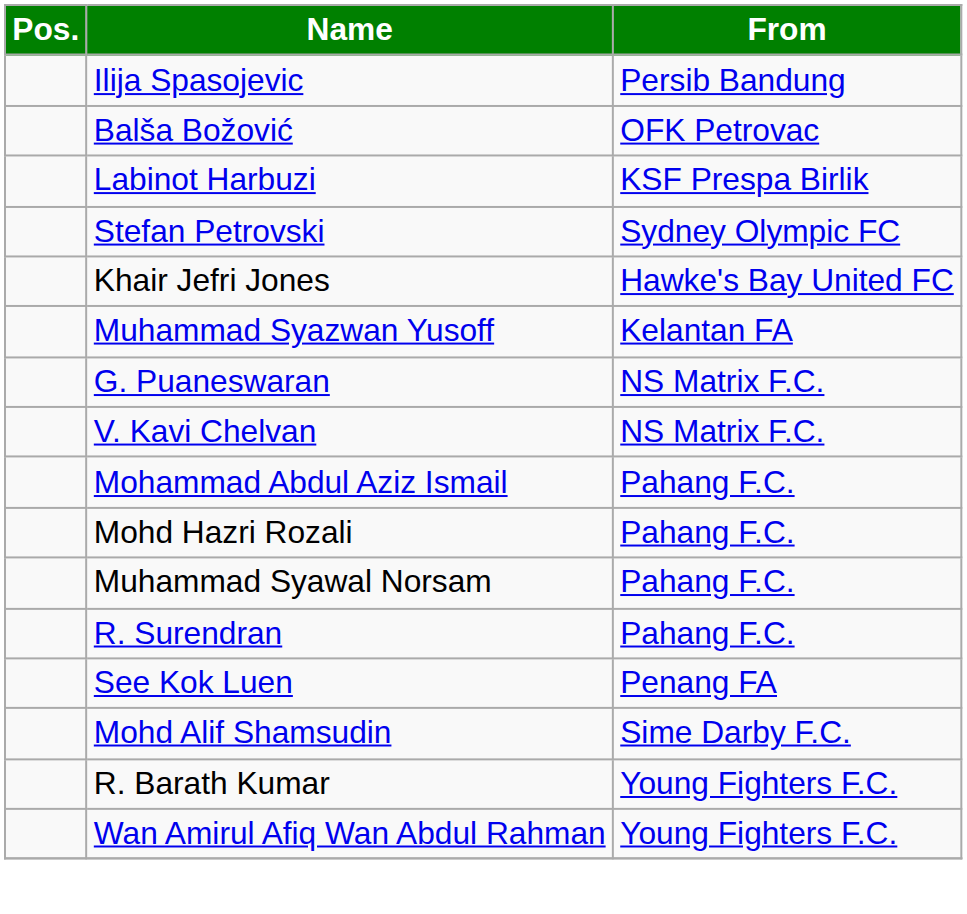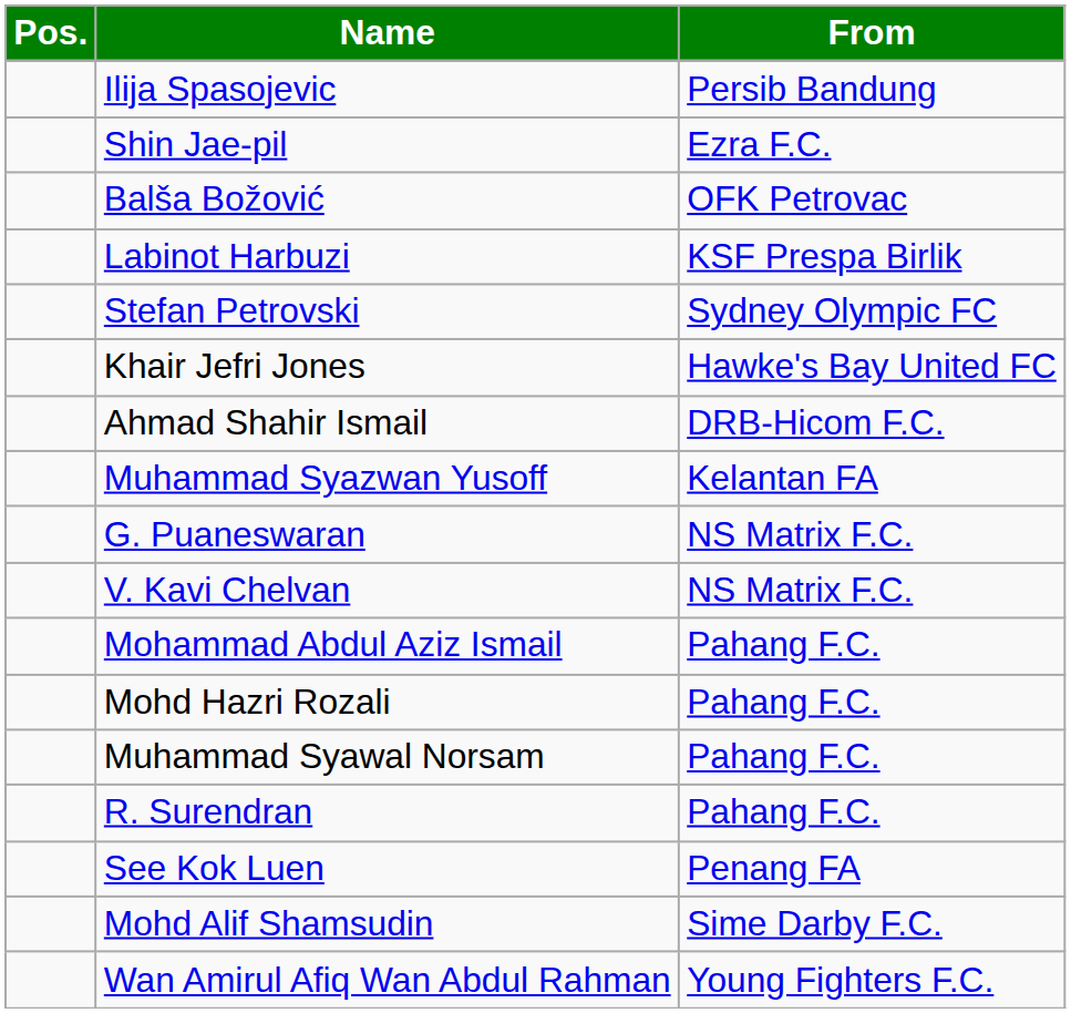+ row: Shin Jae-pil | Ezra F.C.
+ row: Ahmad Shahir Ismail | DRB-Hicom F.C.
- row: R. Barath Kumar | Young Fighters F.C.
